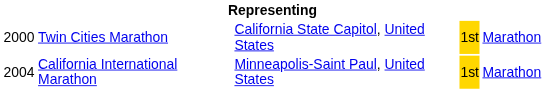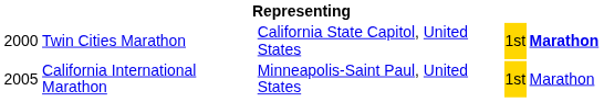Twin Cities Marathon | column 5: normal -> bold
California International Marathon | column 1: 2004 -> 2005
